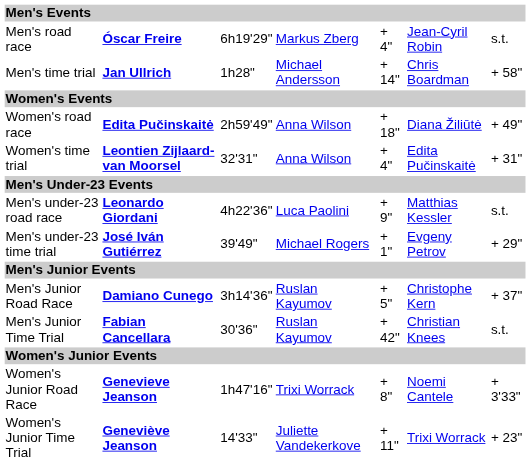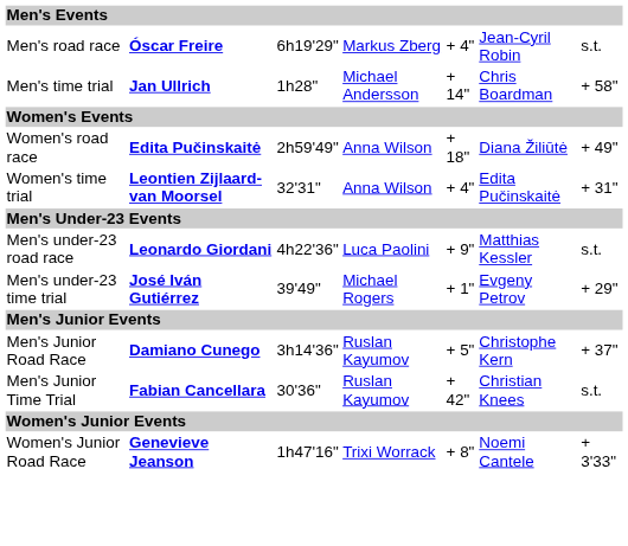- row: Women's Junior Time Trial | Geneviève Jeanson | 14'33" | Juliette Vandekerkove | + 11" | Trixi Worrack | + 23"
